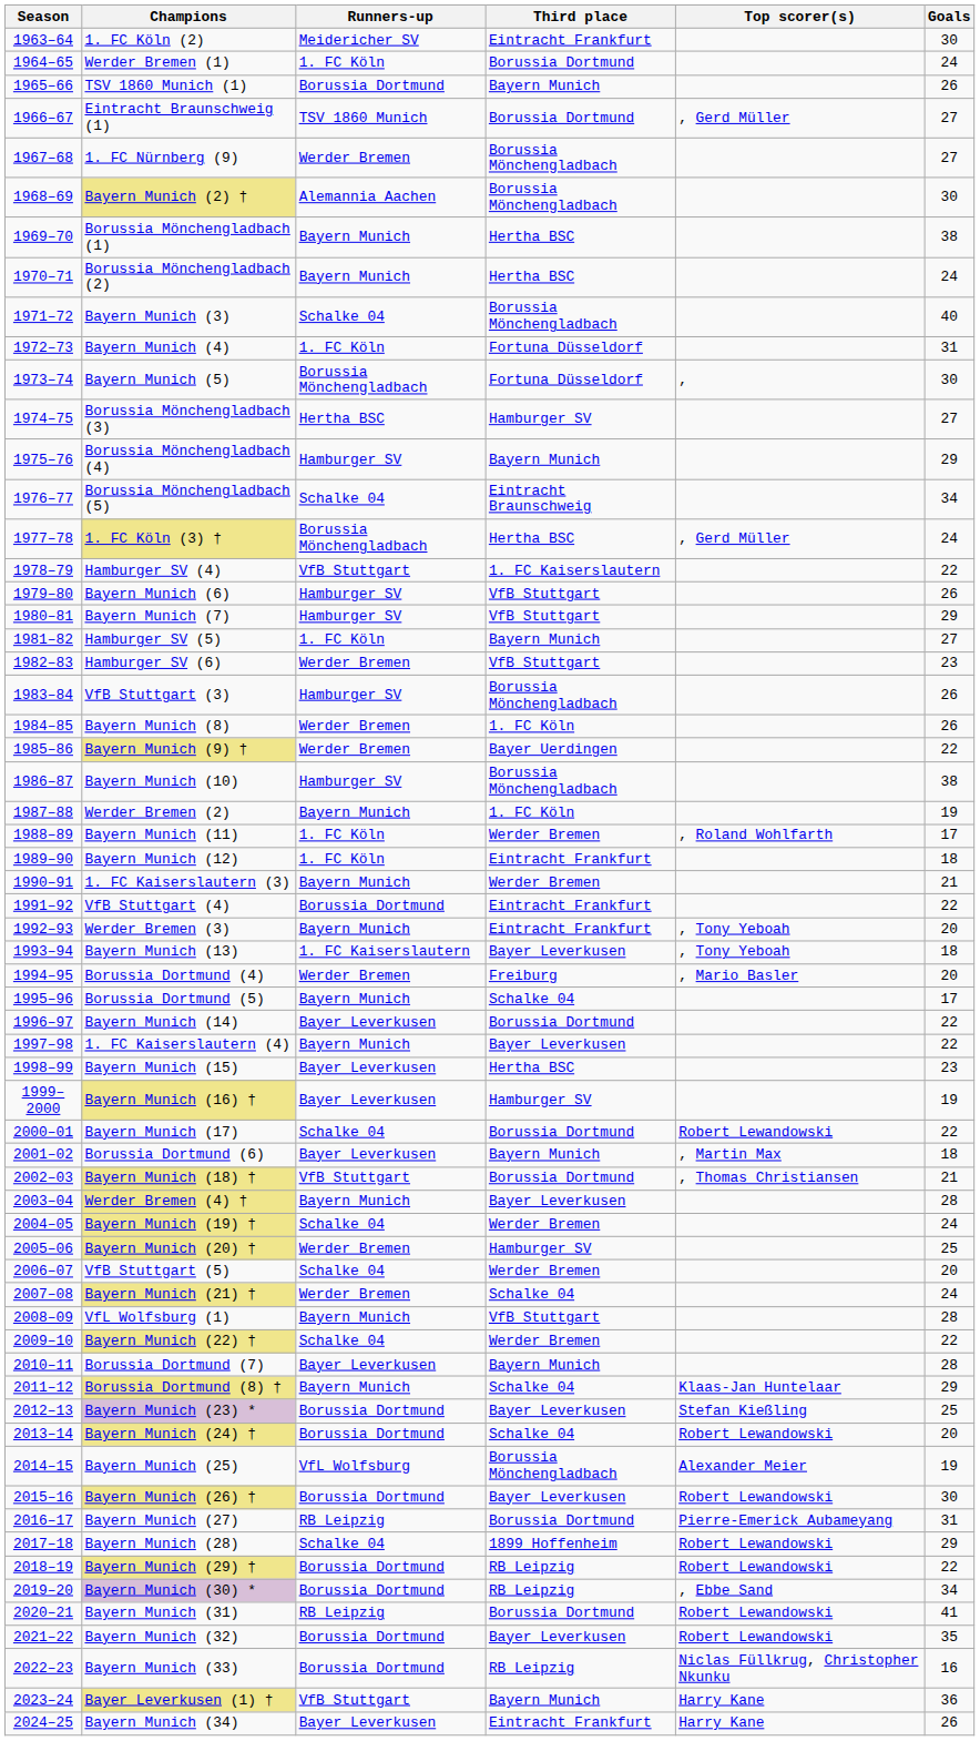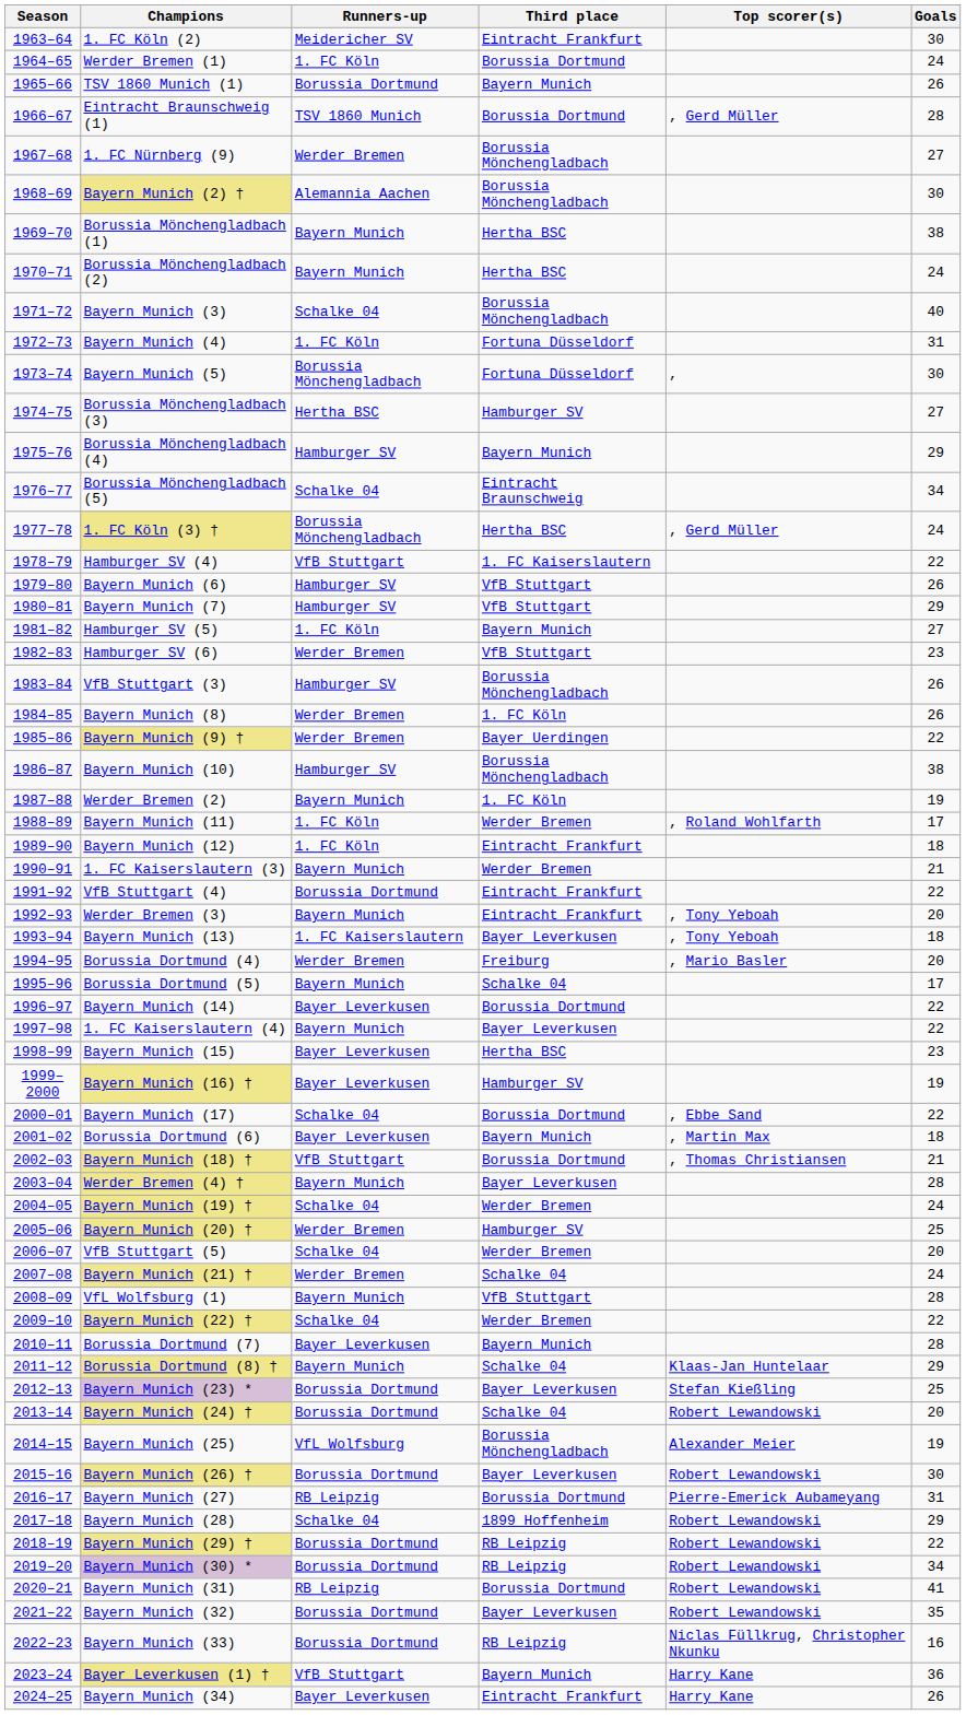Eintracht Braunschweig (1) | Goals: 27 -> 28
Bayern Munich (17) | Top scorer(s): Robert Lewandowski -> , Ebbe Sand
Bayern Munich (30) * | Top scorer(s): , Ebbe Sand -> Robert Lewandowski
